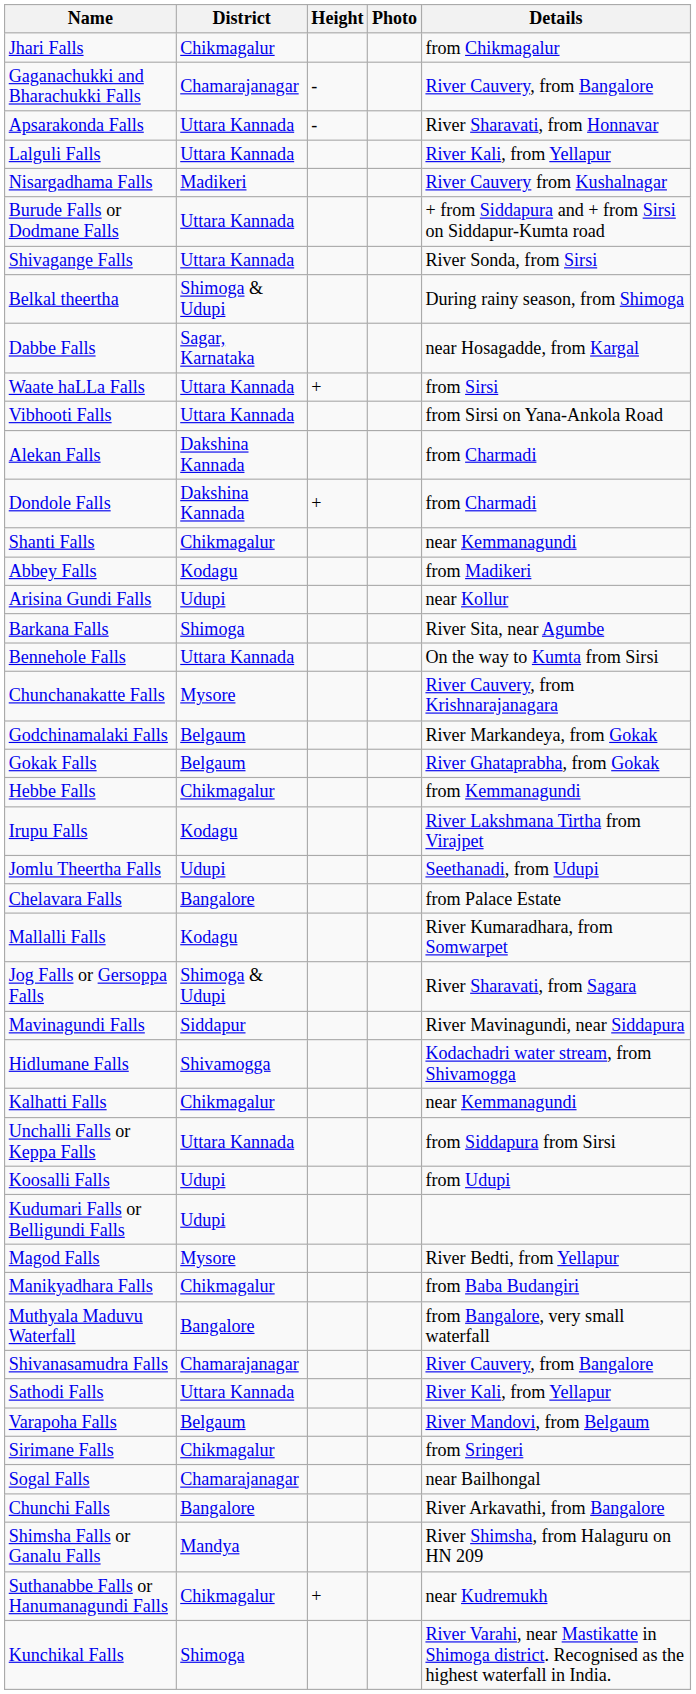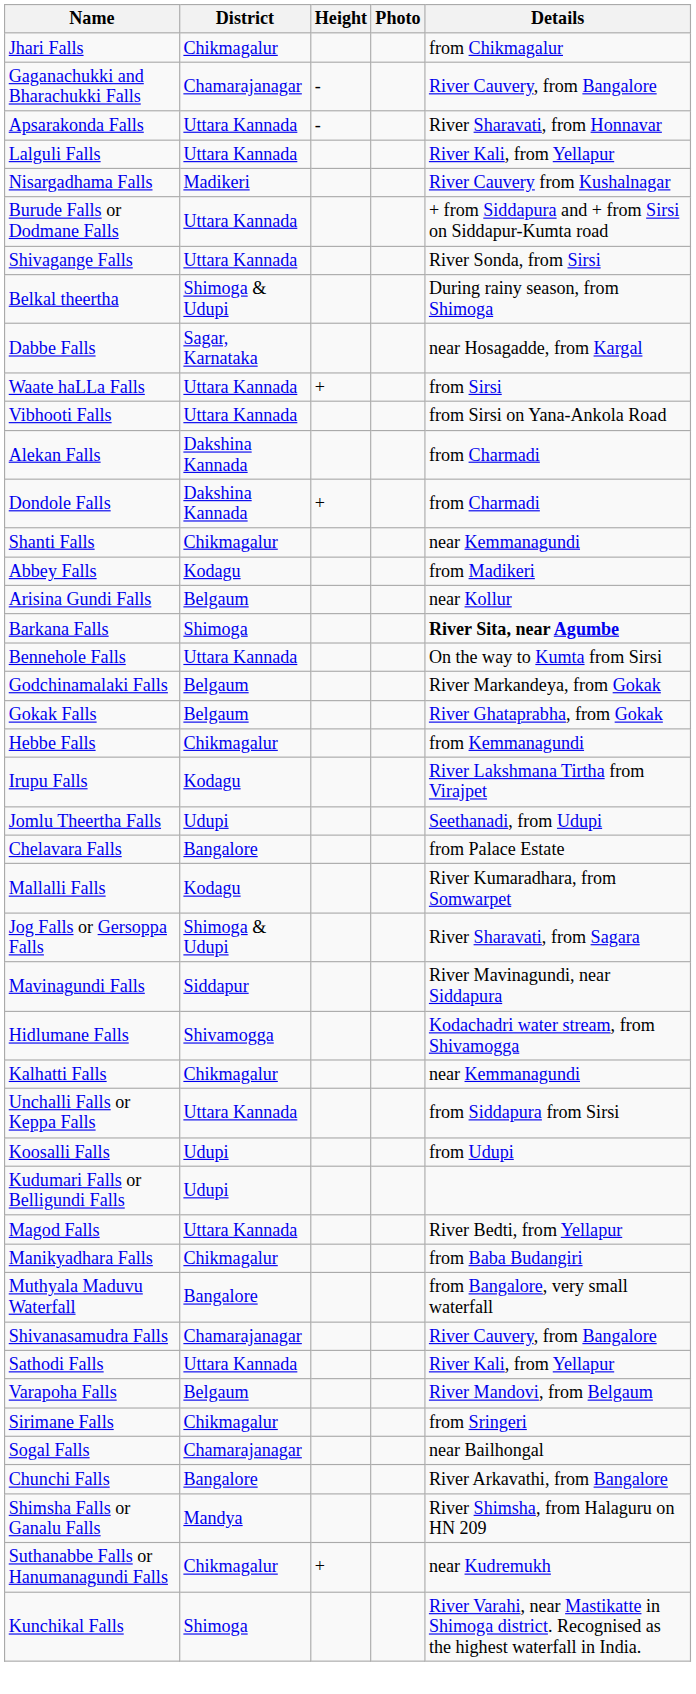Arisina Gundi Falls | District: Udupi -> Belgaum
Barkana Falls | Details: normal -> bold
- row: Chunchanakatte Falls | Mysore | River Cauvery, from Krishnarajanagara
Magod Falls | District: Mysore -> Uttara Kannada
